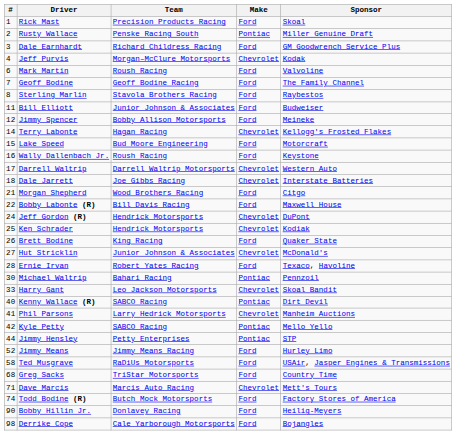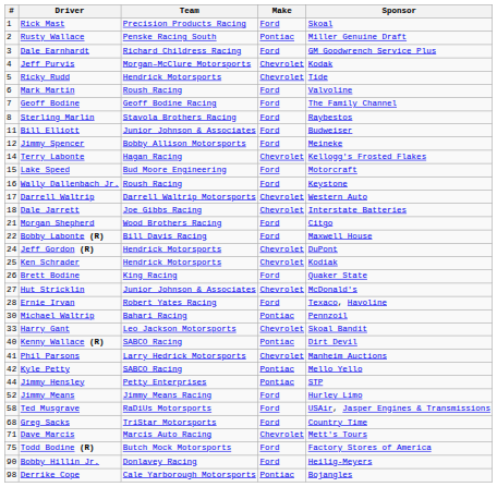+ row: 5 | Ricky Rudd | Hendrick Motorsports | Chevrolet | Tide
Todd Bodine (R) | #: 74 -> 75
Derrike Cope | Make: Ford -> Pontiac
